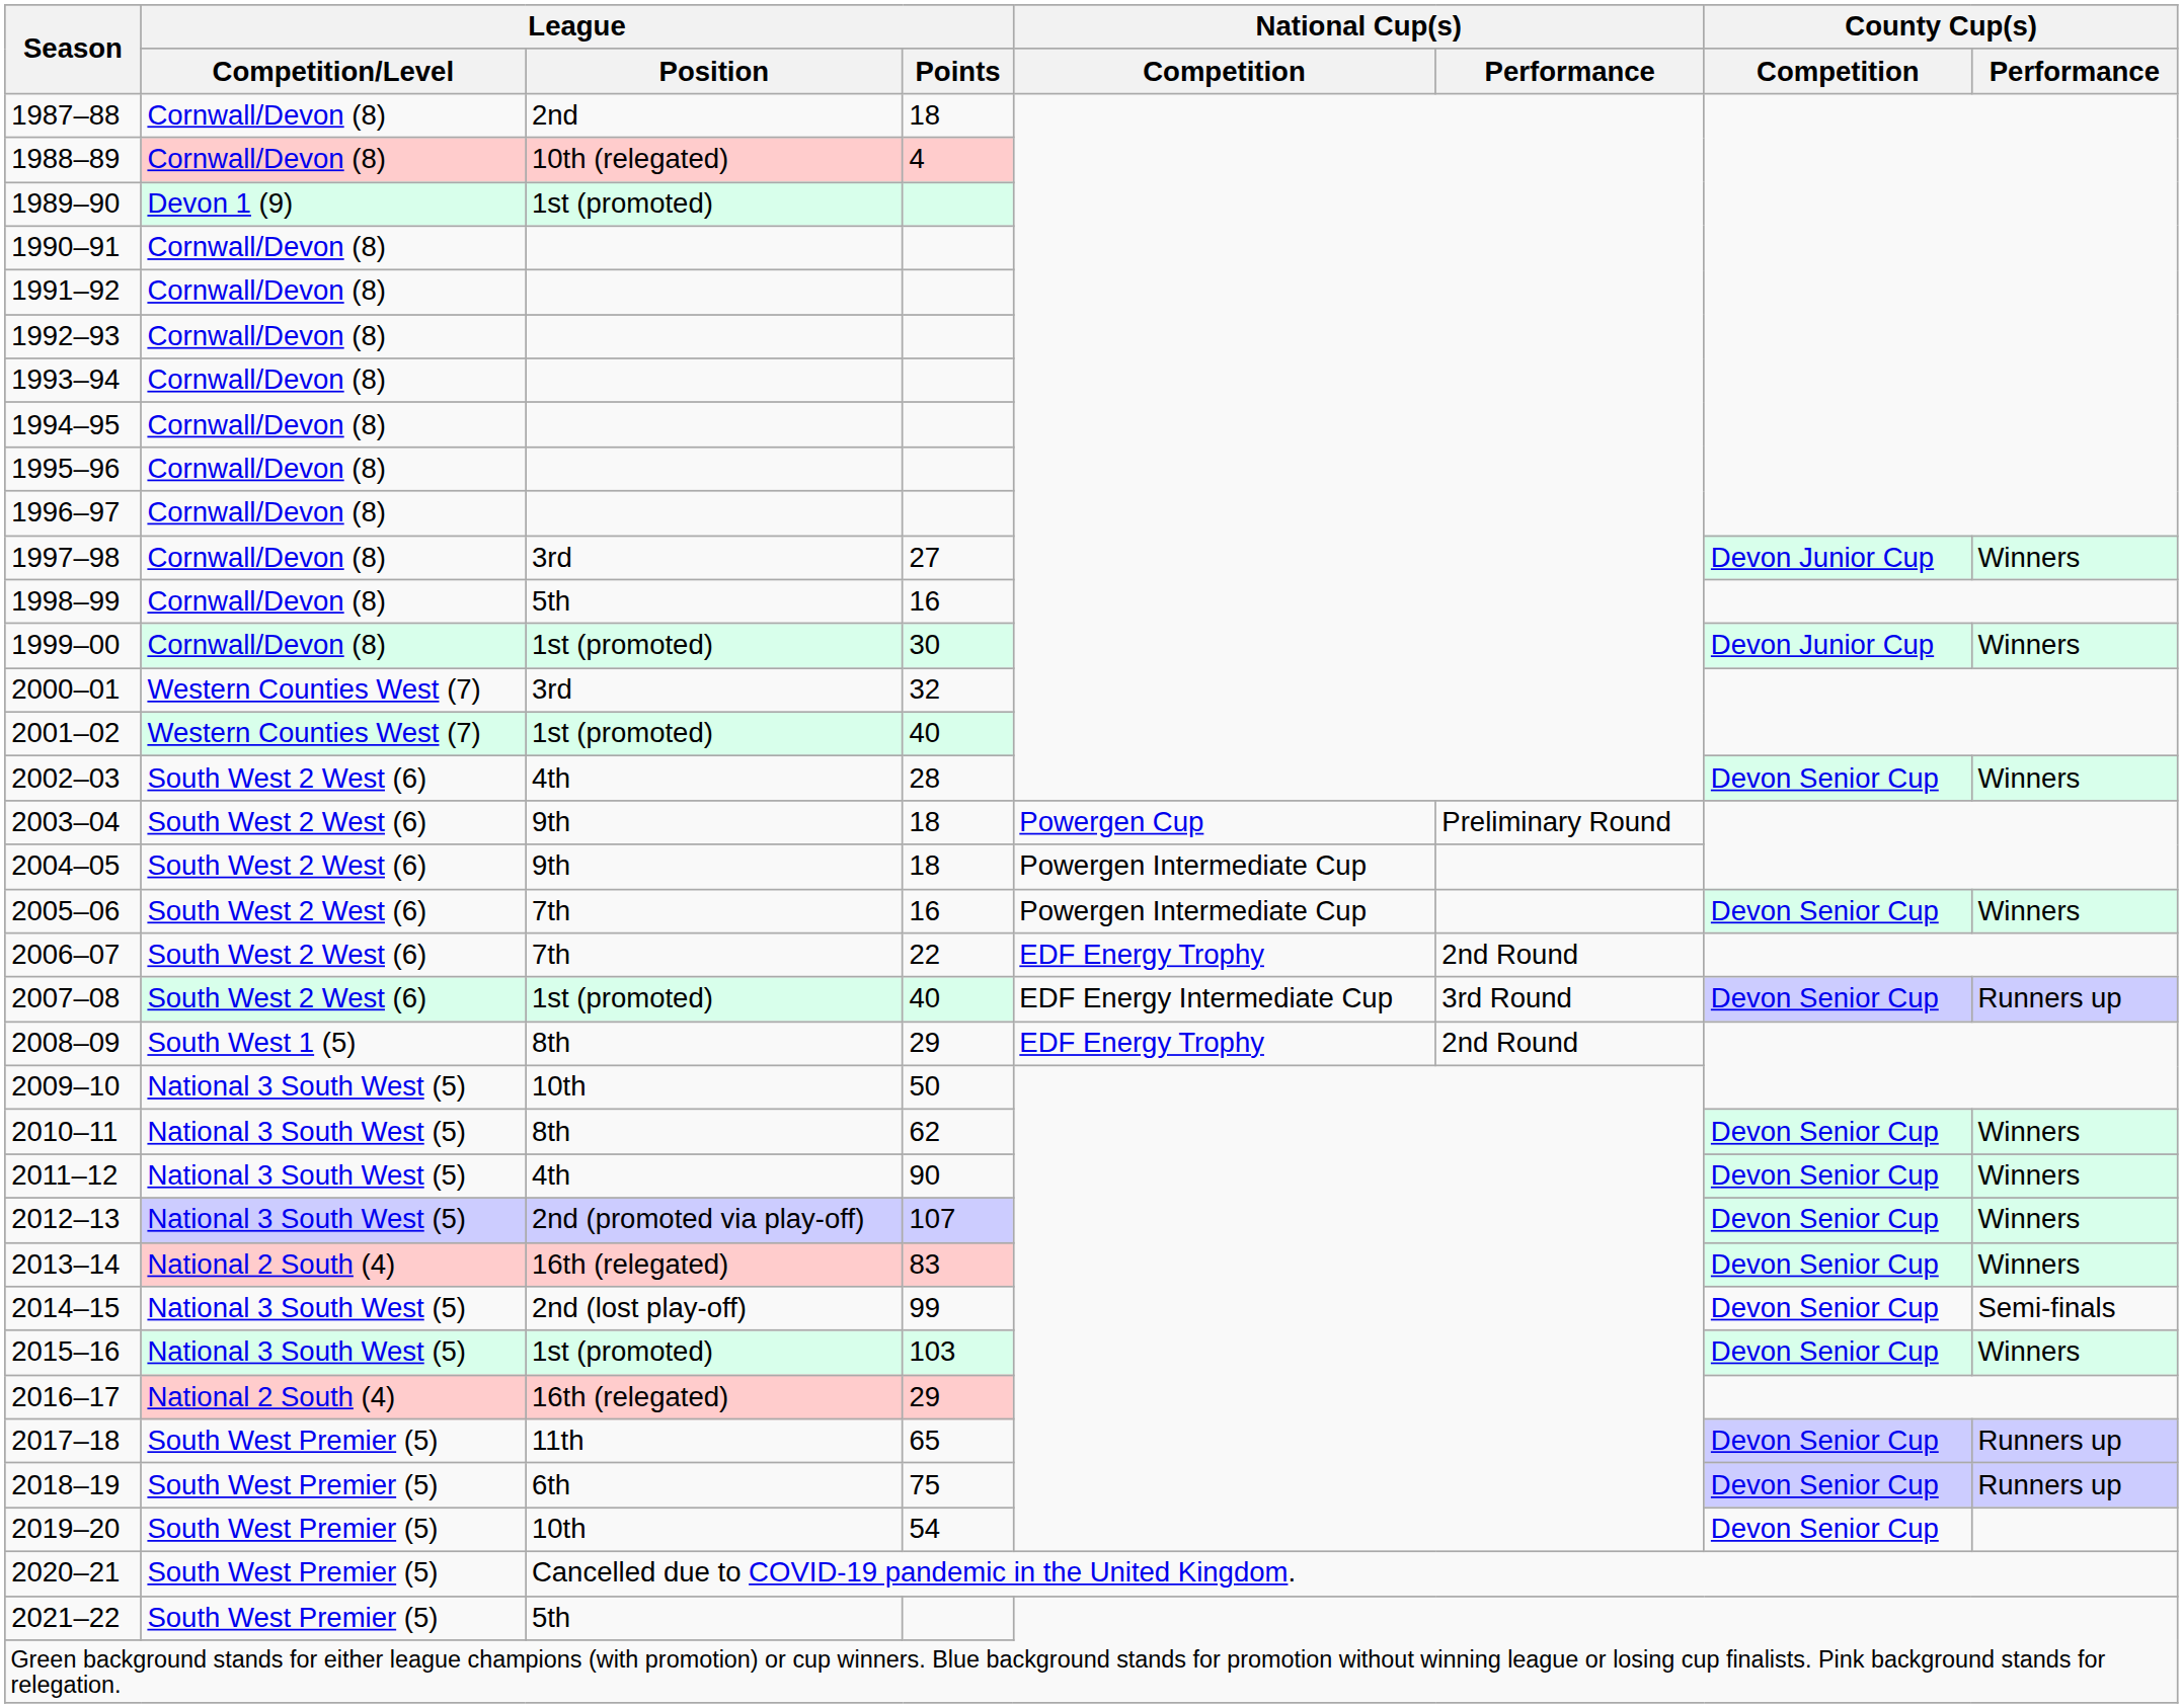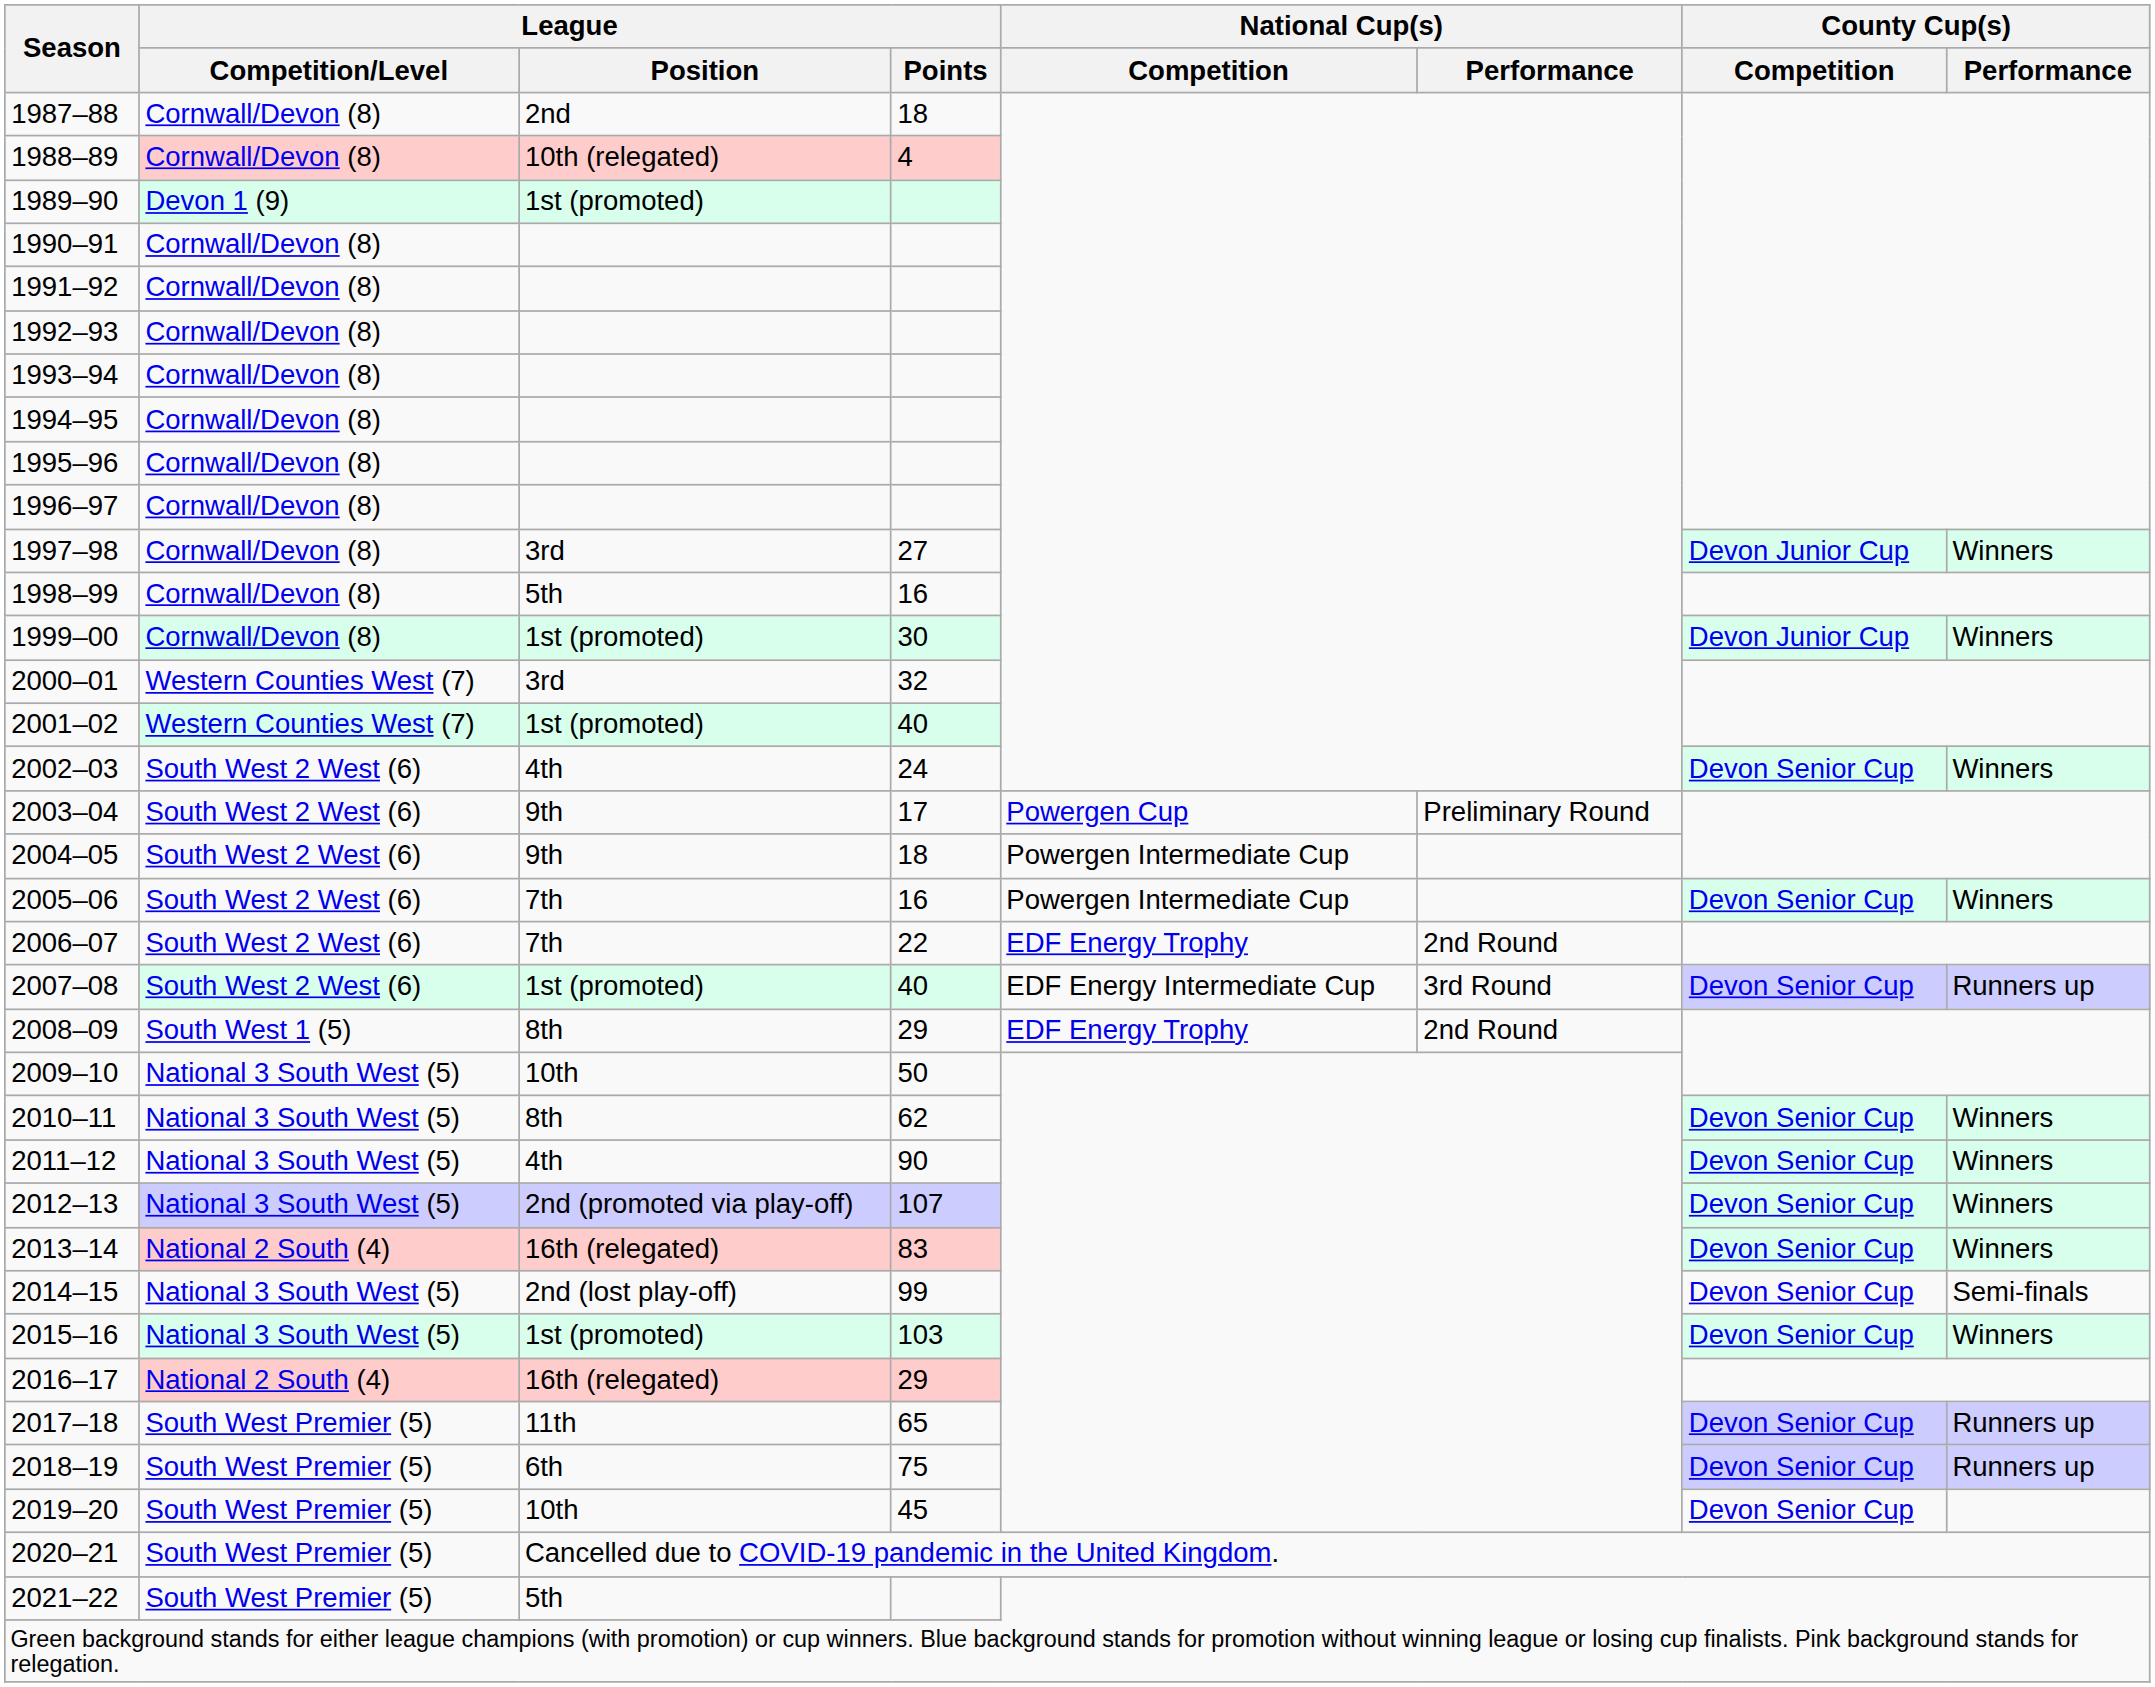2002–03 | League / Points: 28 -> 24
2003–04 | League / Points: 18 -> 17
2019–20 | League / Points: 54 -> 45
